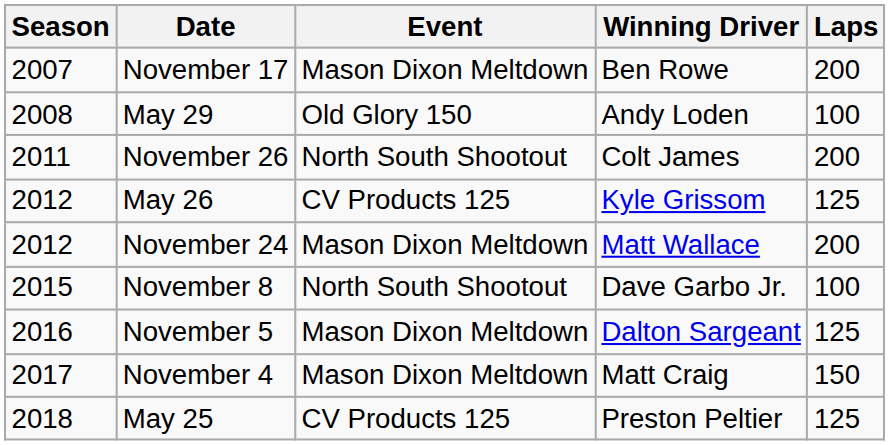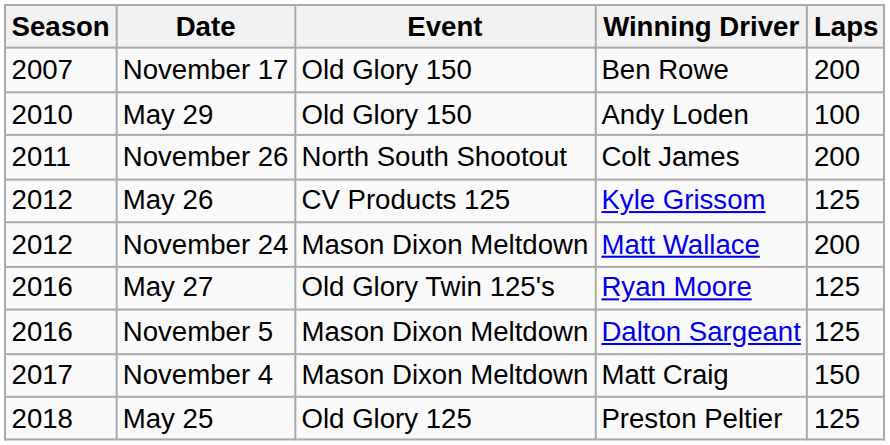November 17 | Event: Mason Dixon Meltdown -> Old Glory 150
May 29 | Season: 2008 -> 2010
- row: 2015 | November 8 | North South Shootout | Dave Garbo Jr. | 100
+ row: 2016 | May 27 | Old Glory Twin 125's | Ryan Moore | 125
May 25 | Event: CV Products 125 -> Old Glory 125
